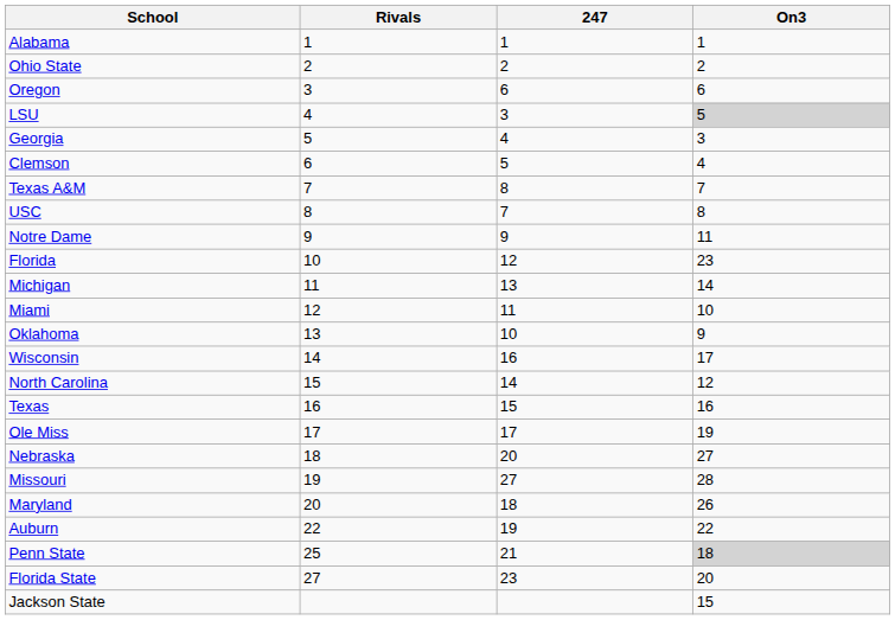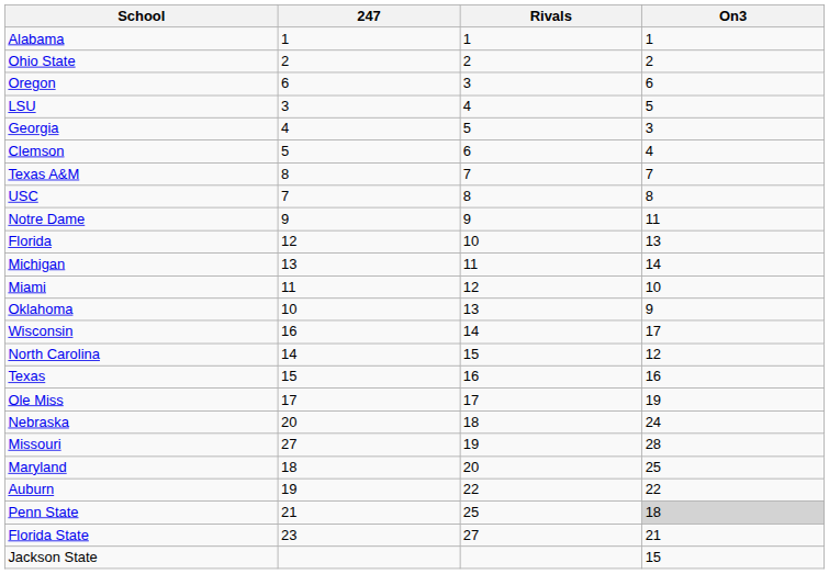columns swapped: Rivals <-> 247
LSU | On3: lightgrey background -> no background
Florida | On3: 23 -> 13
Nebraska | On3: 27 -> 24
Maryland | On3: 26 -> 25
Florida State | On3: 20 -> 21
